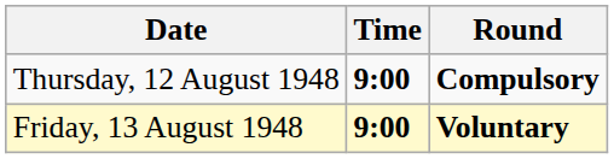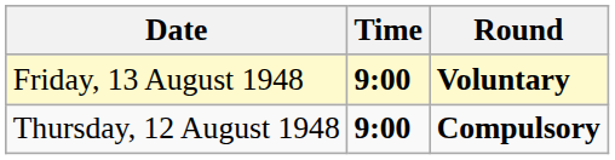rows swapped: Thursday, 12 August 1948 <-> Friday, 13 August 1948
